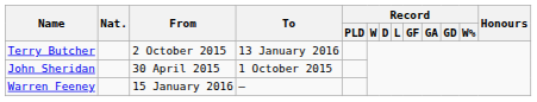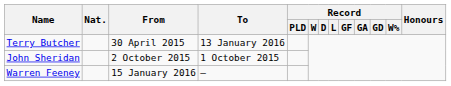Terry Butcher | From: 2 October 2015 -> 30 April 2015
John Sheridan | From: 30 April 2015 -> 2 October 2015
